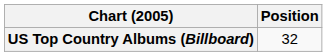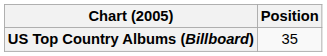US Top Country Albums (Billboard) | Position: 32 -> 35
